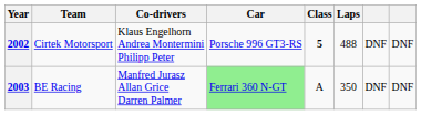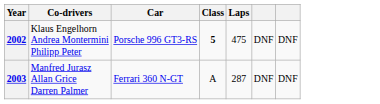- column: Team | Cirtek Motorsport | BE Racing
2002 | Laps: 488 -> 475
2003 | Car: lightgreen background -> no background
2003 | Laps: 350 -> 287
